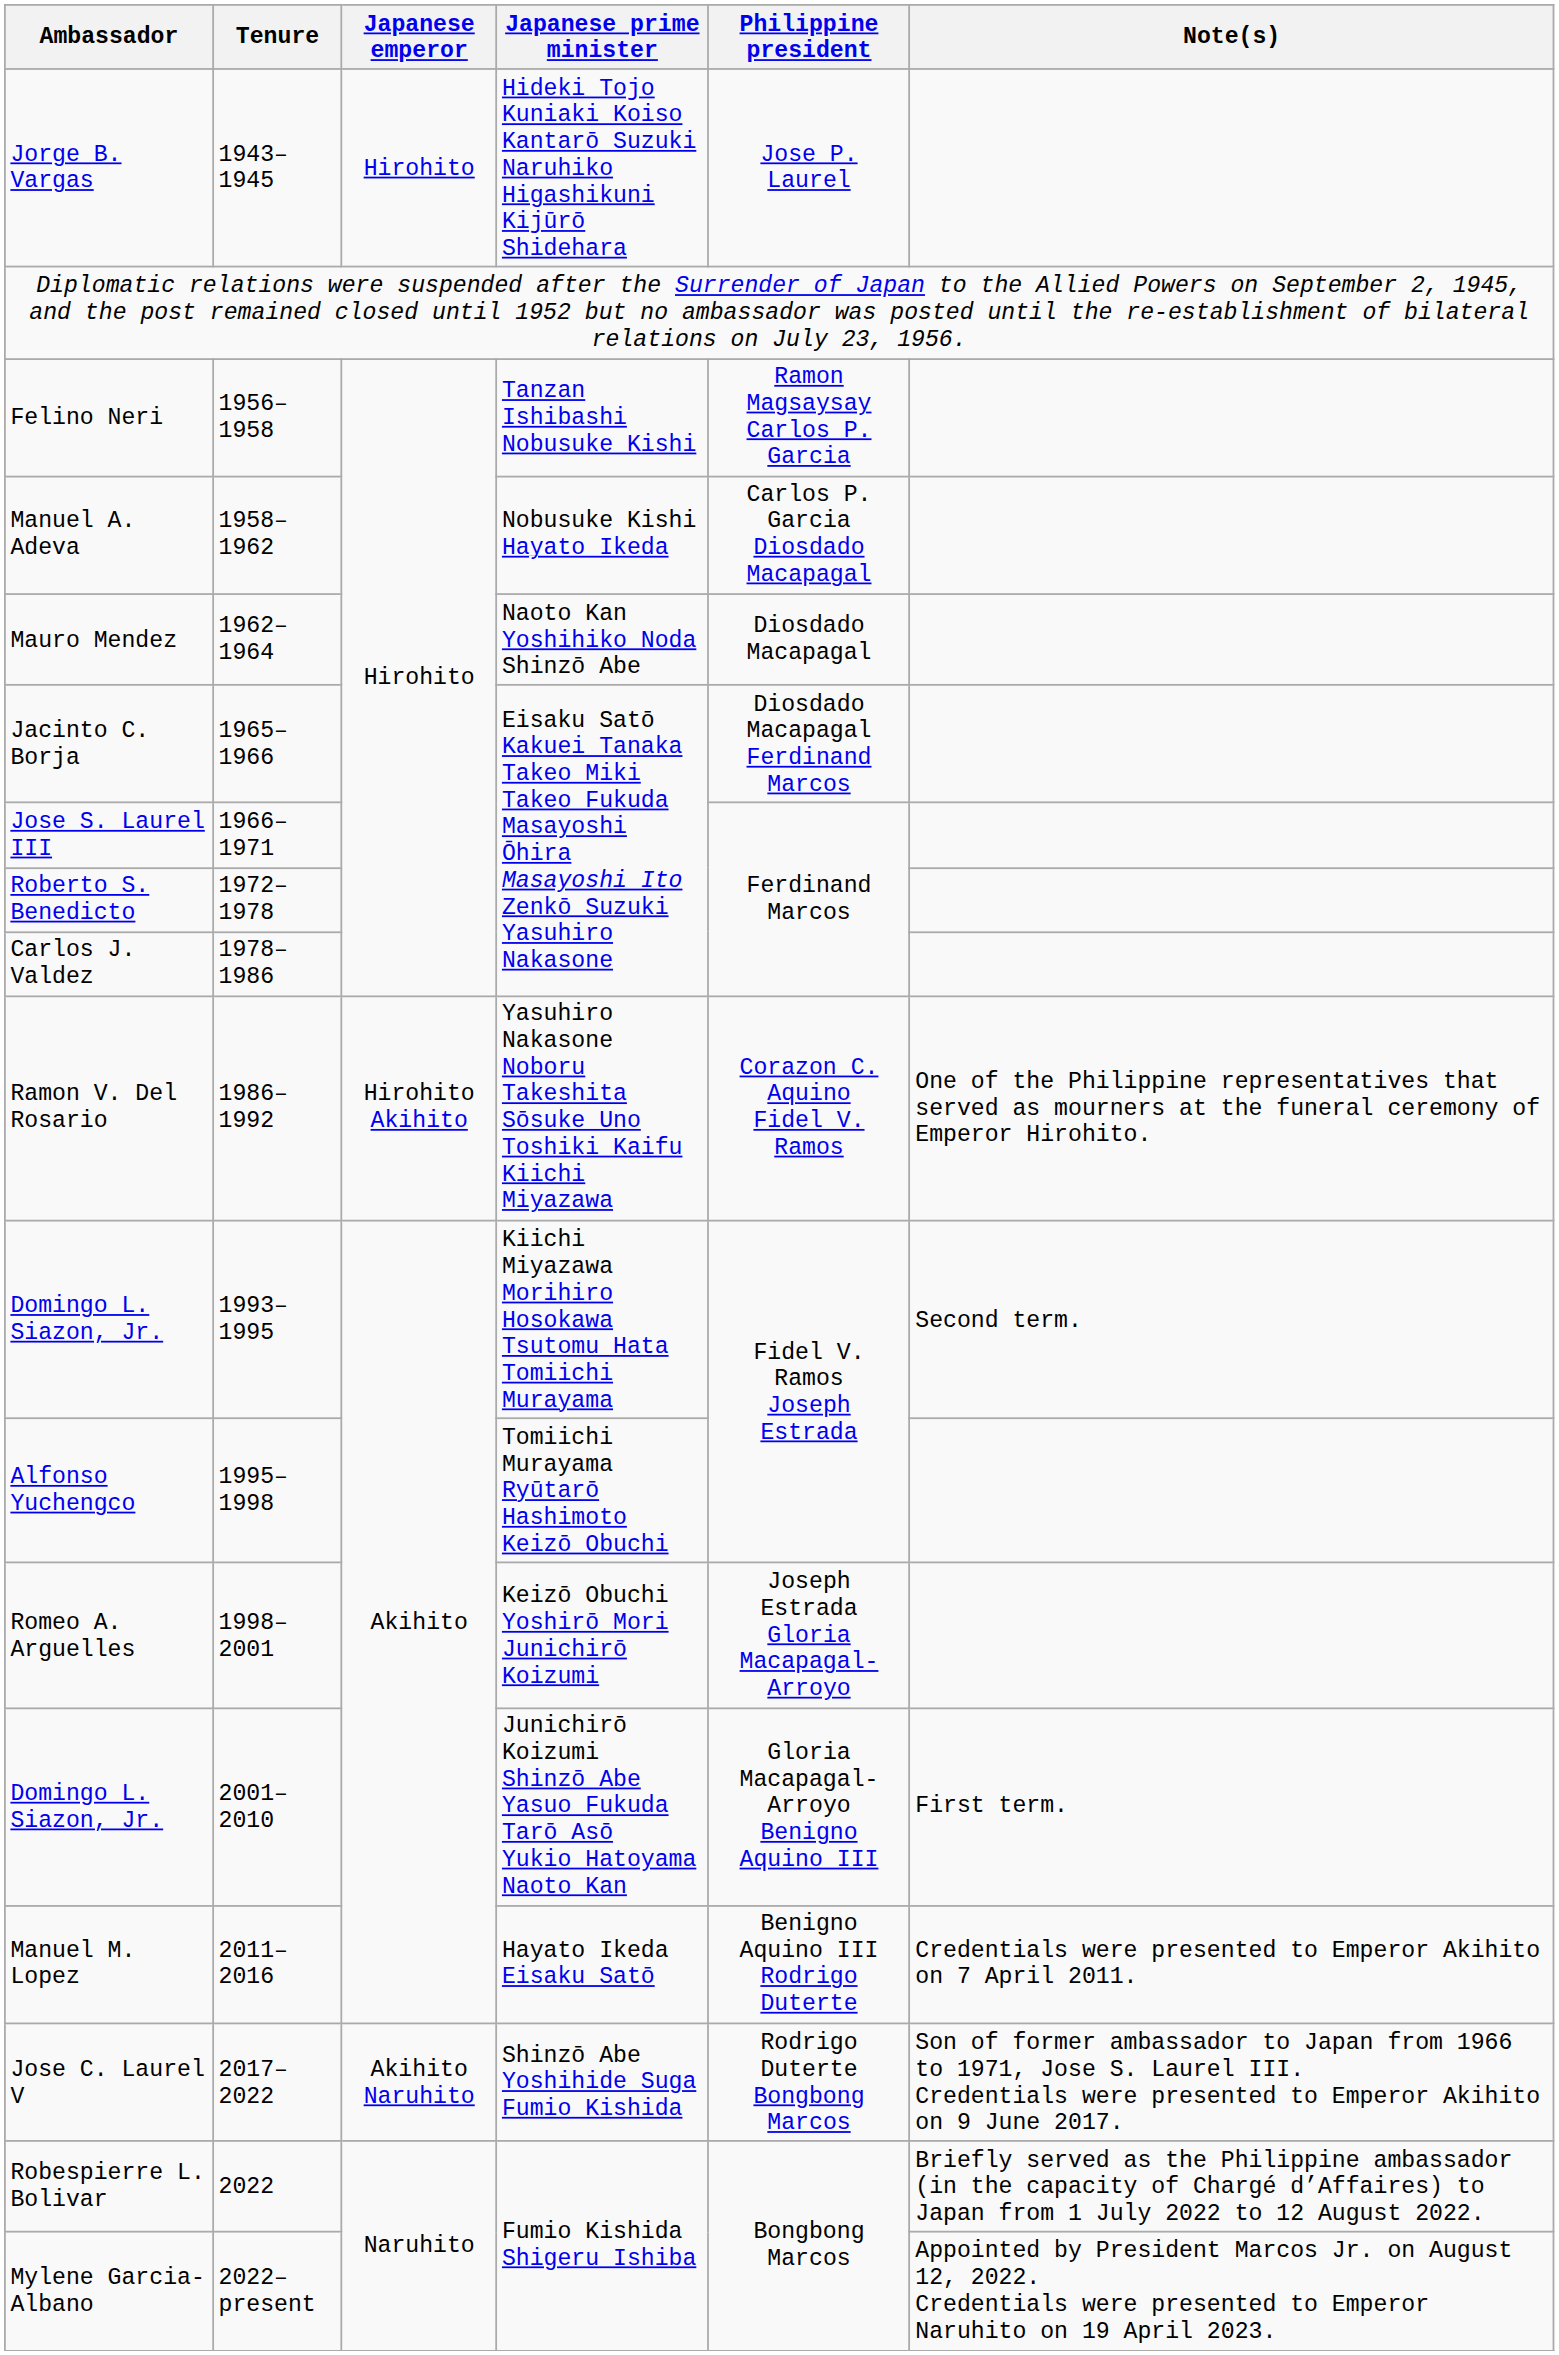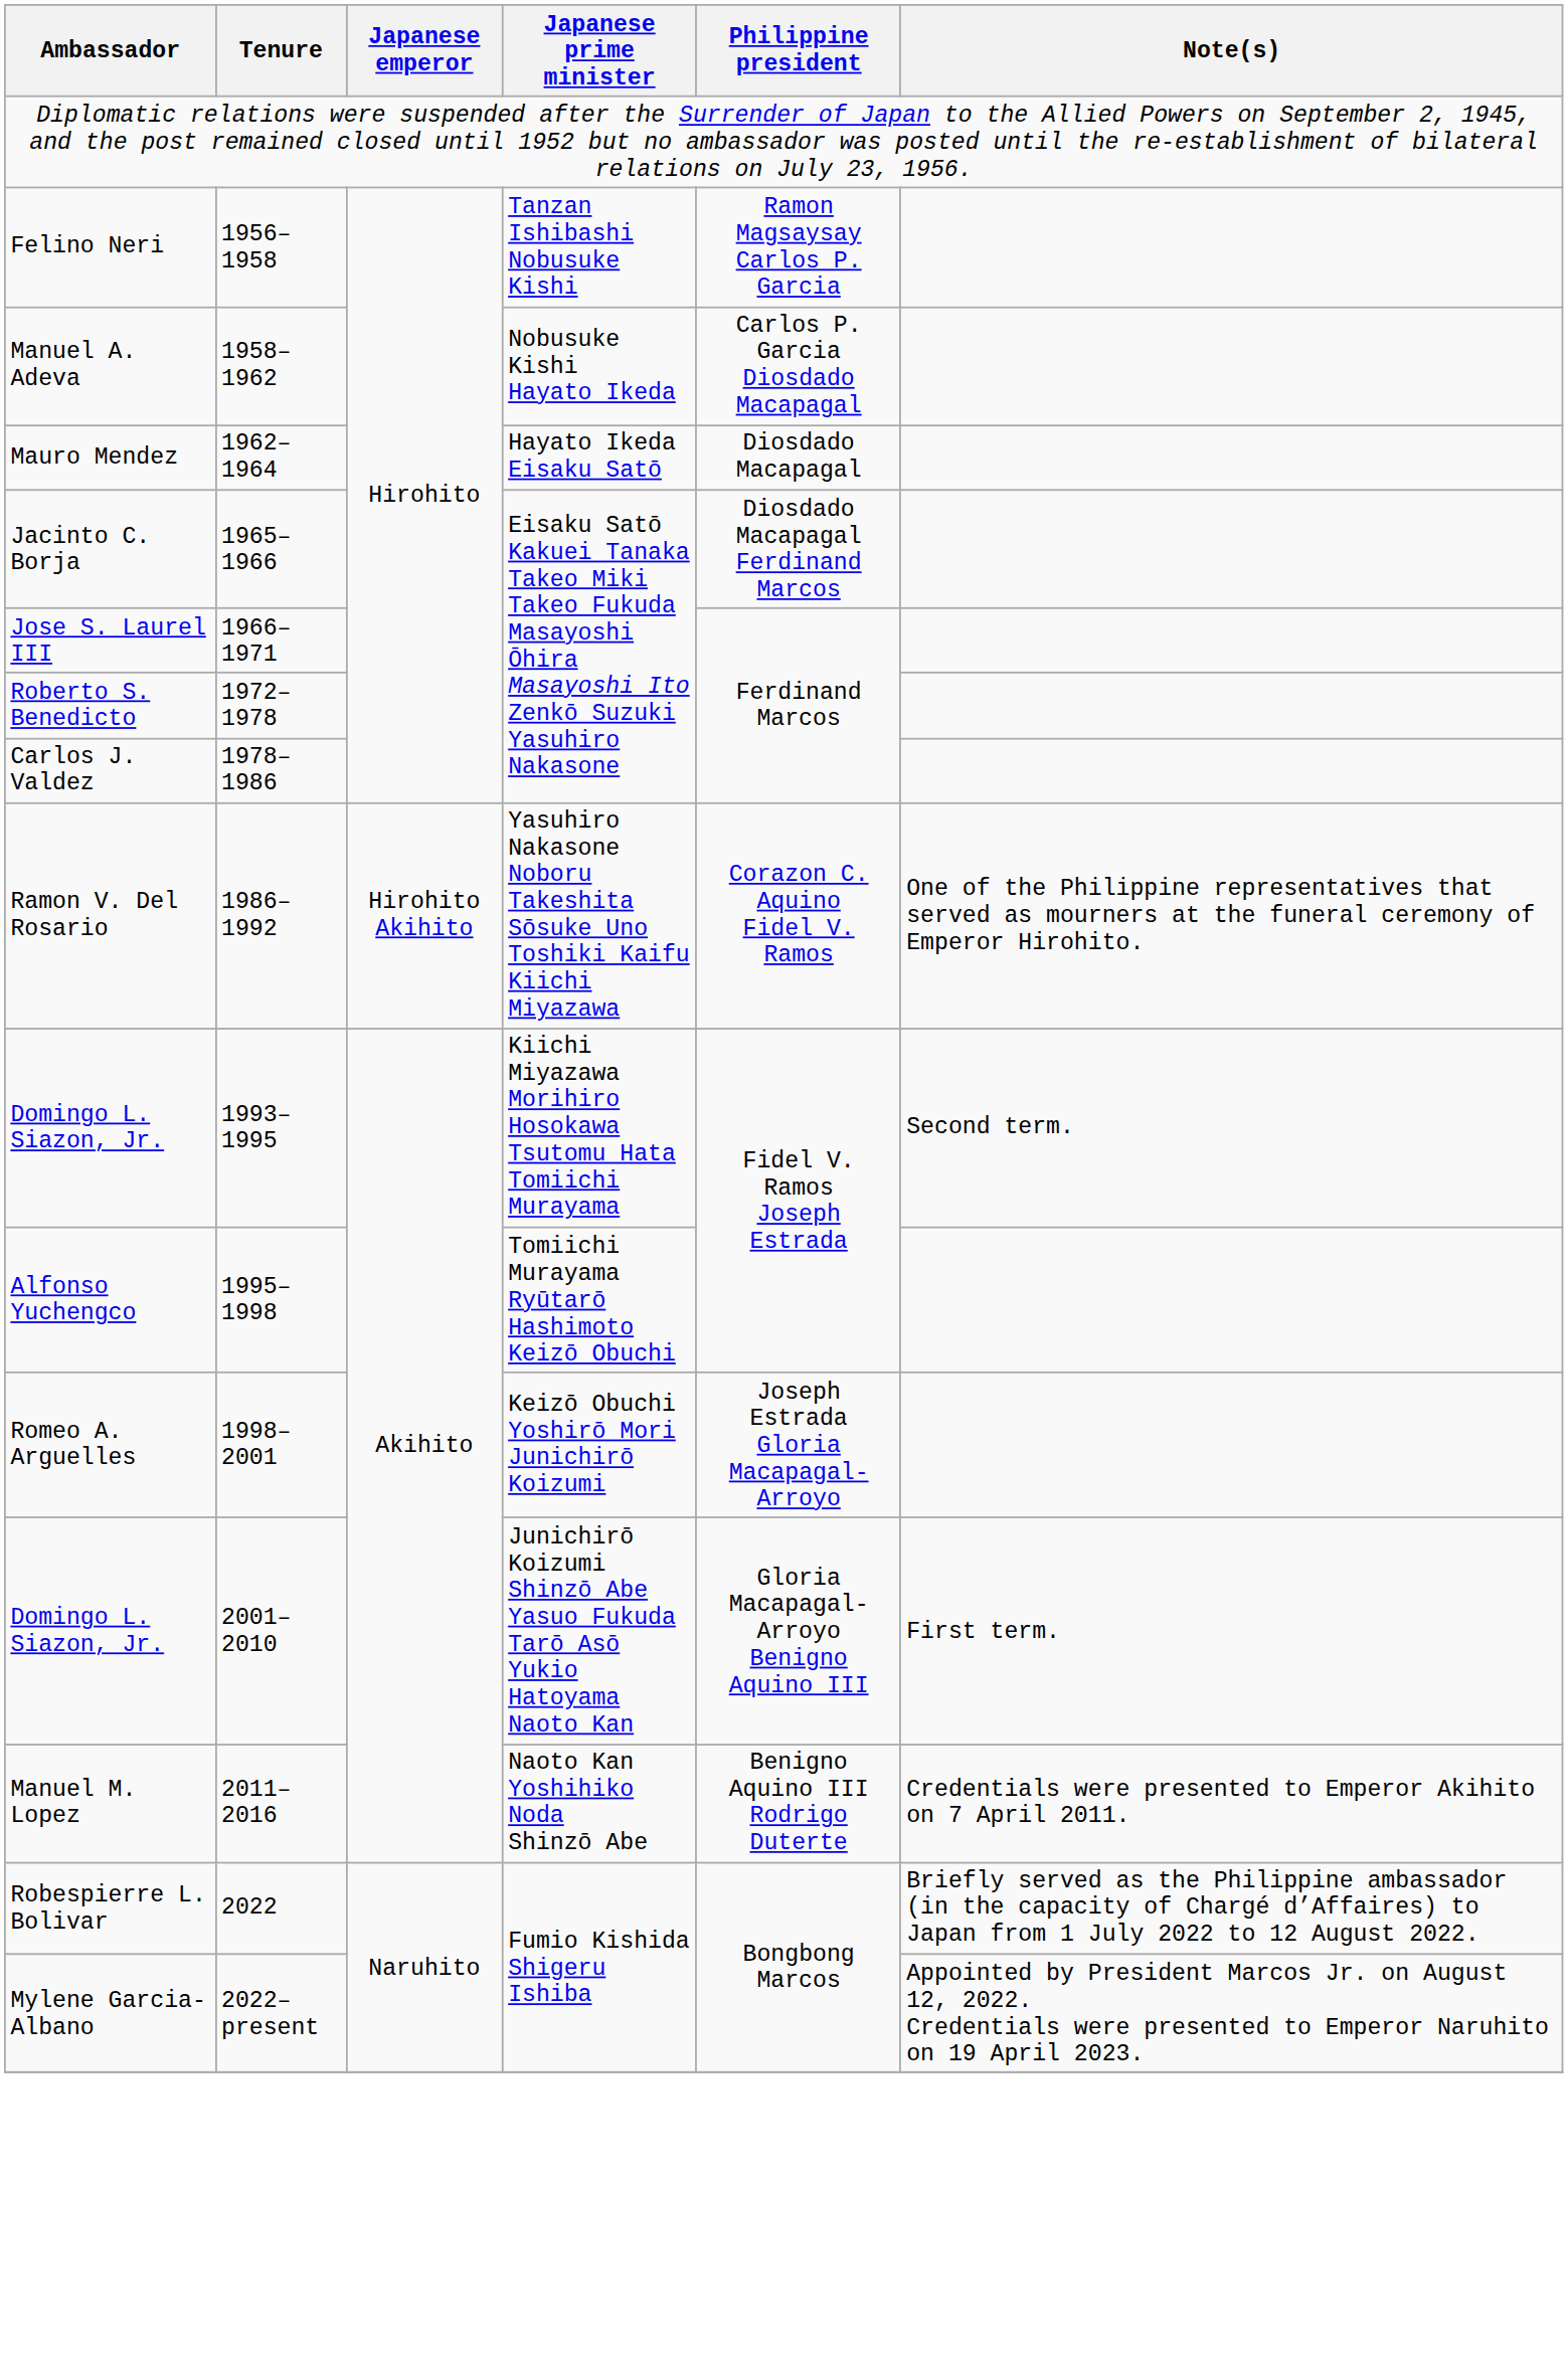- row: Jorge B. Vargas | 1943–1945 | Hirohito | Hideki Tojo Kuniaki Koiso Kantarō Suzuki Naruhiko Higashikuni Kijūrō Shidehara | Jose P. Laurel
Mauro Mendez | Japanese prime minister: Naoto Kan Yoshihiko Noda Shinzō Abe -> Hayato Ikeda Eisaku Satō
Manuel M. Lopez | Japanese prime minister: Hayato Ikeda Eisaku Satō -> Naoto Kan Yoshihiko Noda Shinzō Abe
- row: Jose C. Laurel V | 2017–2022 | Akihito Naruhito | Shinzō Abe Yoshihide Suga Fumio Kishida | Rodrigo Duterte Bongbong Marcos | Son of former ambassador to Japan from 1966 to 1971, Jose S. Laurel III. Credentials were presented to Emperor Akihito on 9 June 2017.
